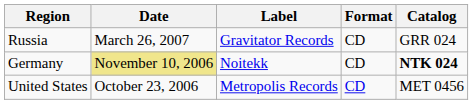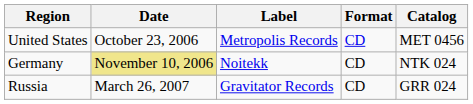rows swapped: United States <-> Russia
Germany | Catalog: bold -> normal
